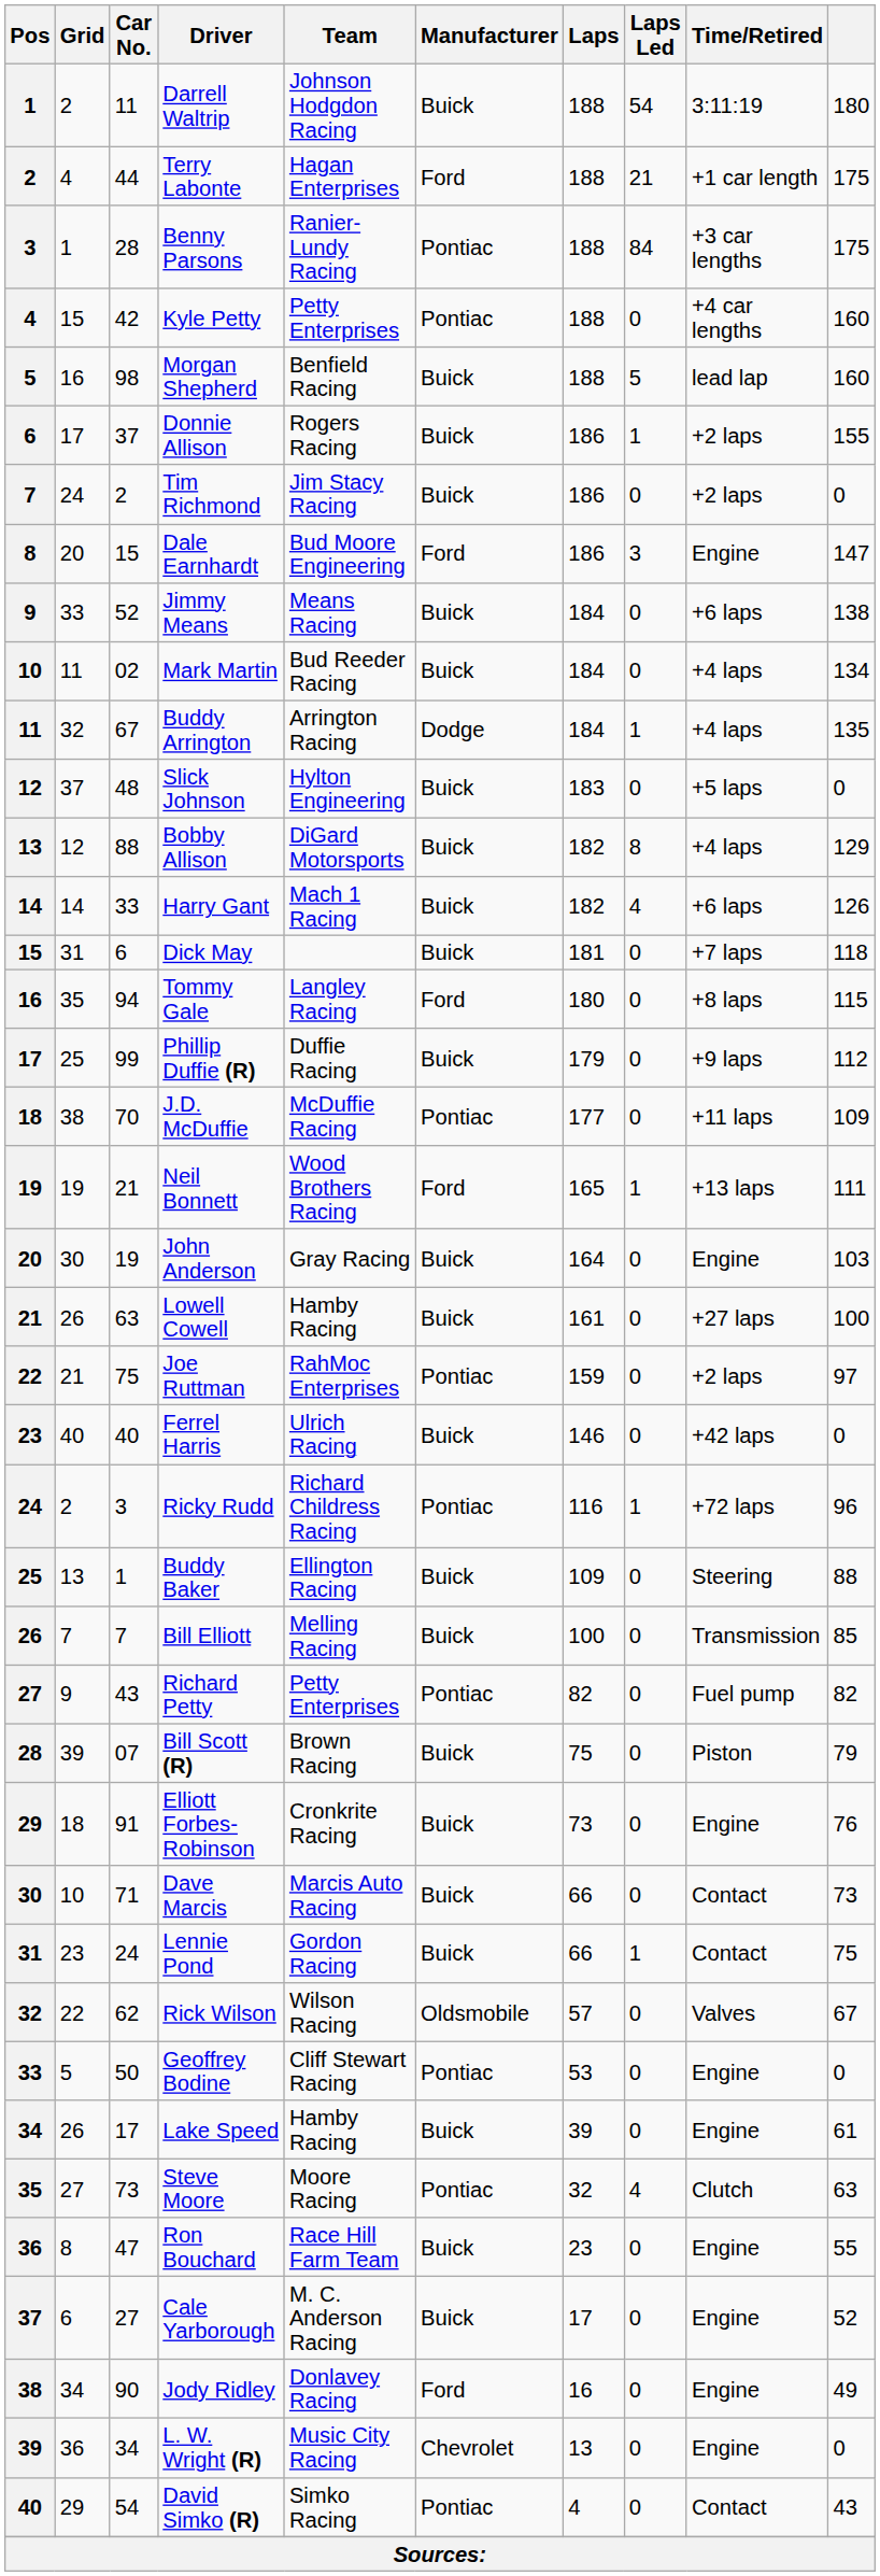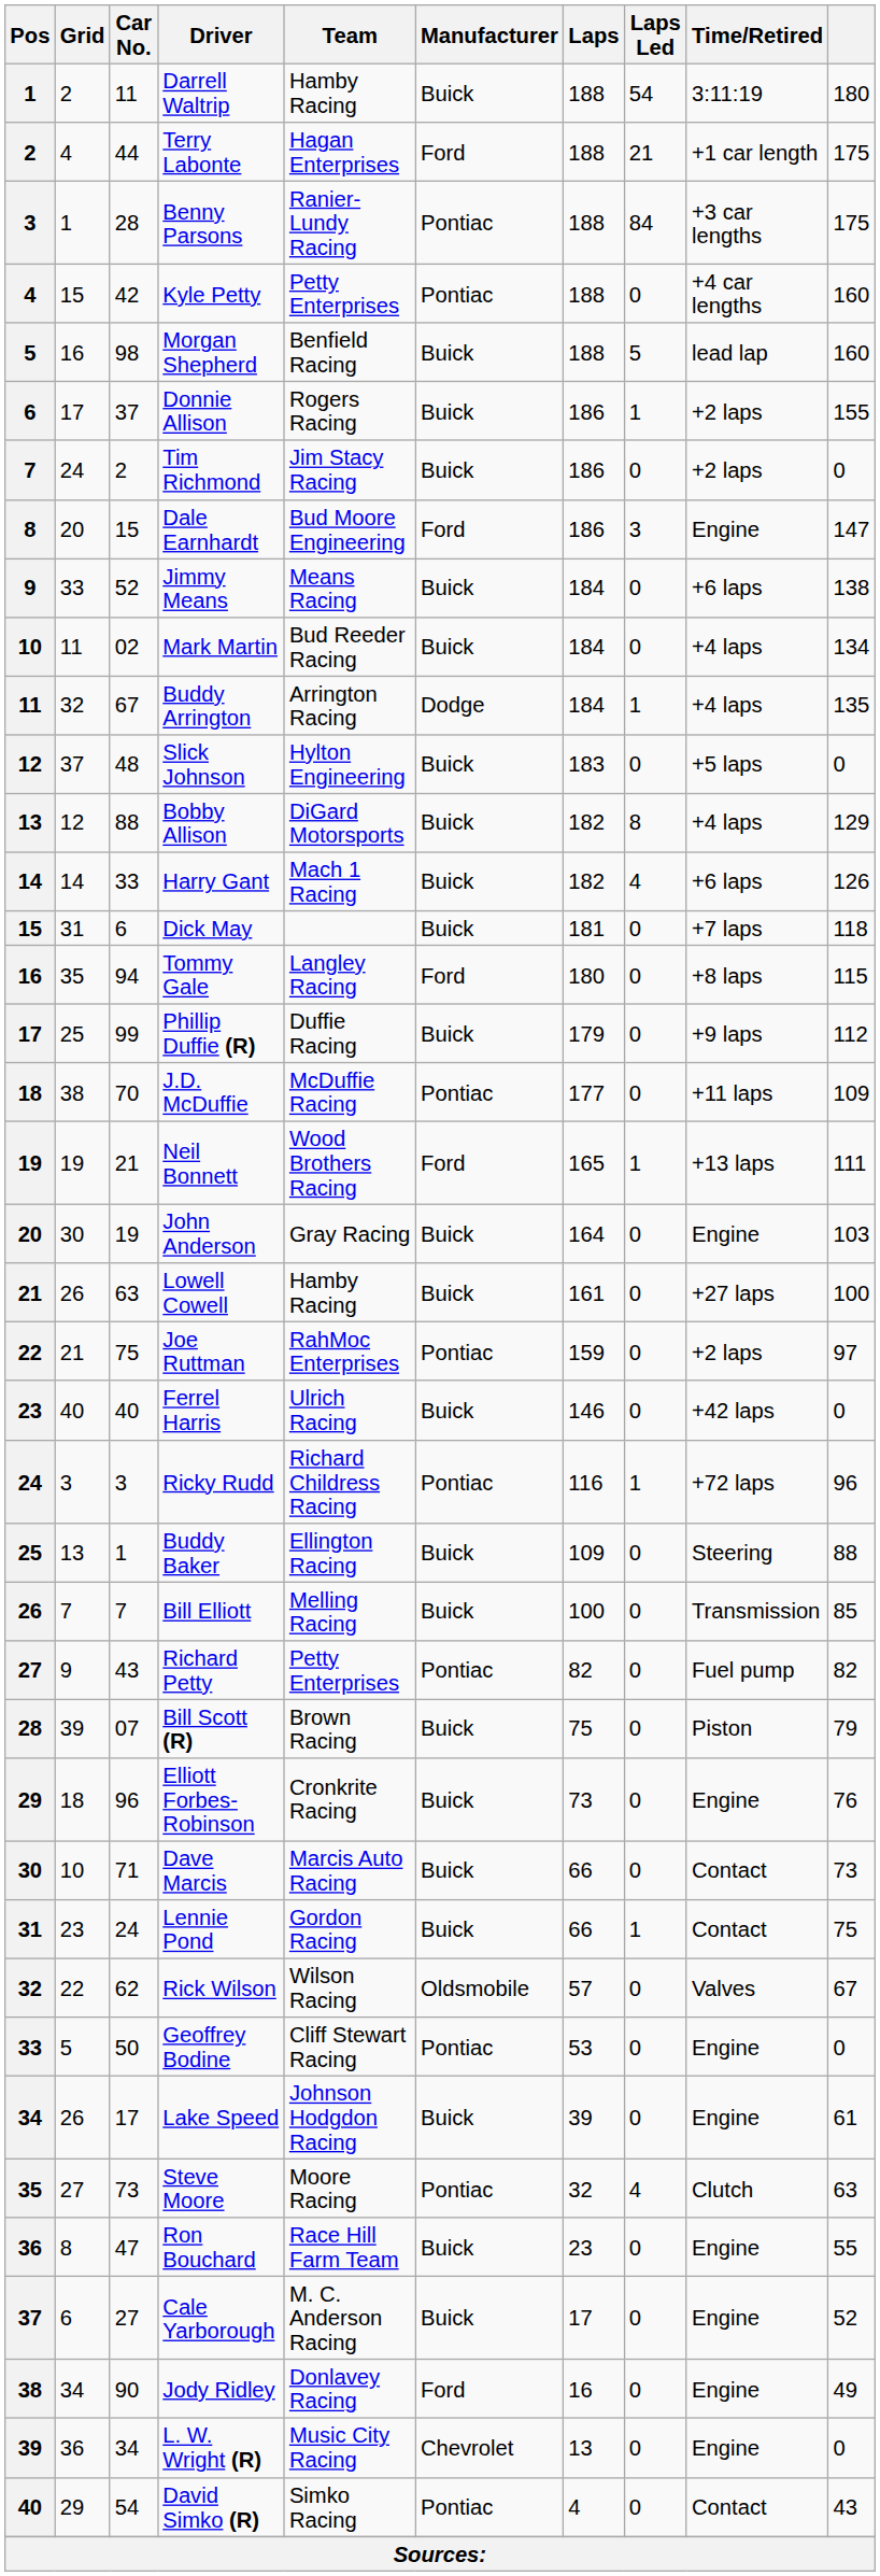Darrell Waltrip | Team: Johnson Hodgdon Racing -> Hamby Racing
Ricky Rudd | Grid: 2 -> 3
Elliott Forbes-Robinson | Car No.: 91 -> 96
Lake Speed | Team: Hamby Racing -> Johnson Hodgdon Racing
